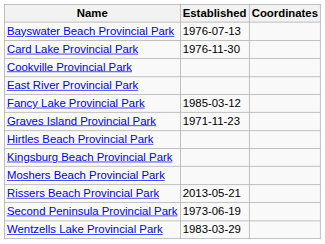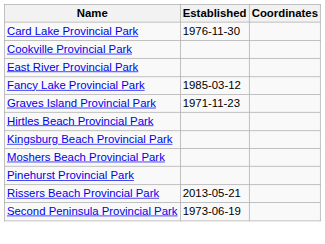- row: Bayswater Beach Provincial Park | 1976-07-13
+ row: Pinehurst Provincial Park
- row: Wentzells Lake Provincial Park | 1983-03-29
